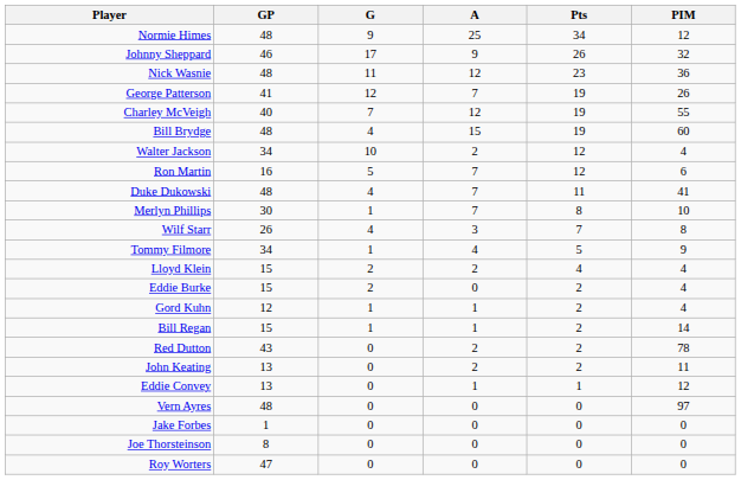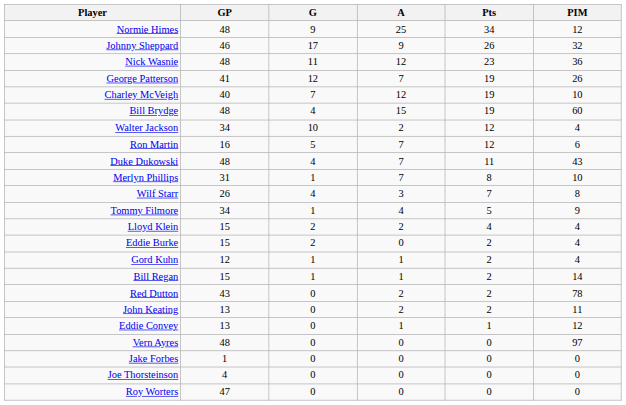Charley McVeigh | PIM: 55 -> 10
Duke Dukowski | PIM: 41 -> 43
Merlyn Phillips | GP: 30 -> 31
Joe Thorsteinson | GP: 8 -> 4
